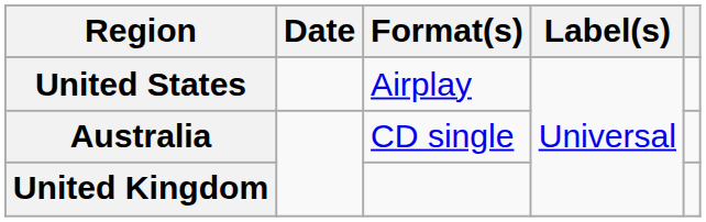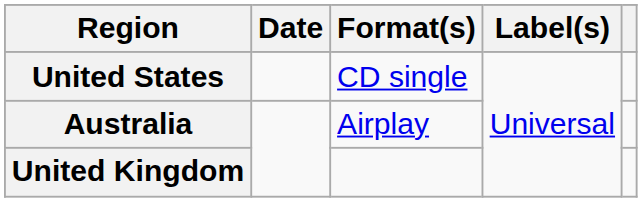United States | Format(s): Airplay -> CD single
Australia | Format(s): CD single -> Airplay
